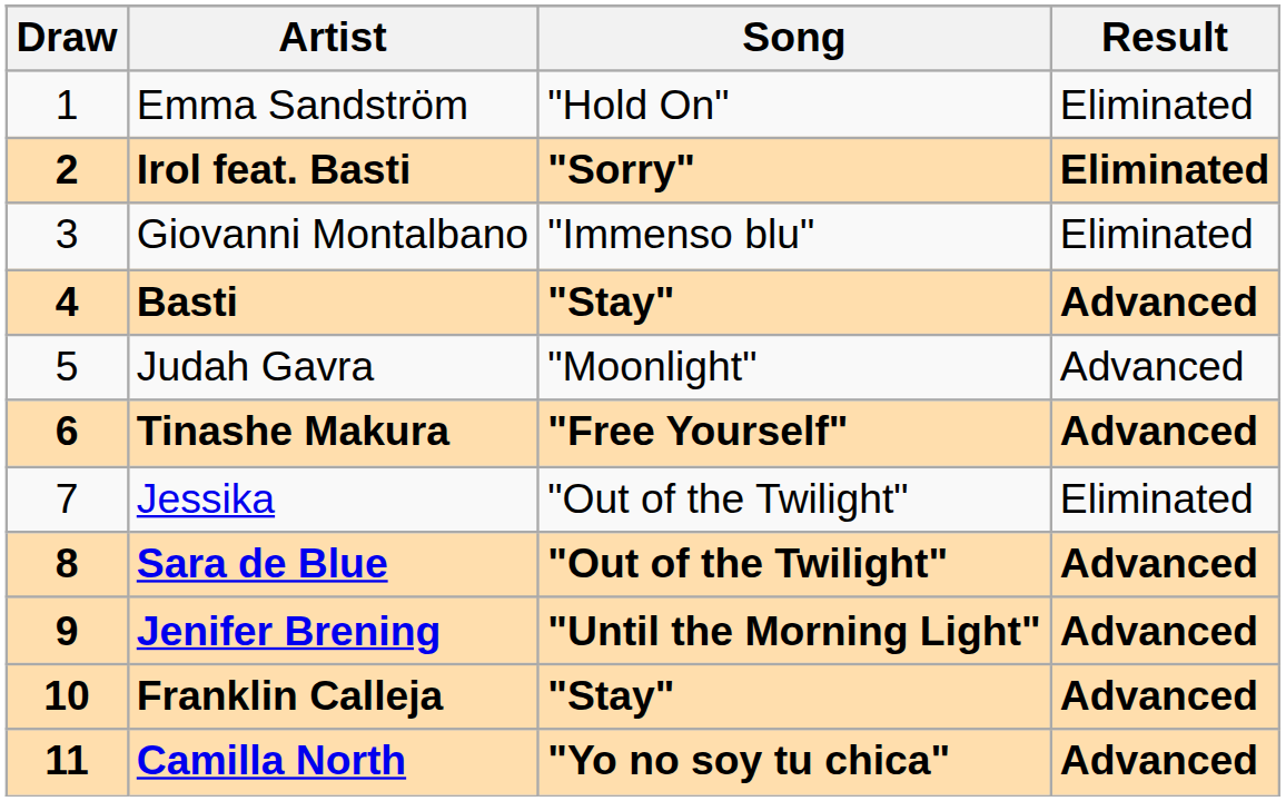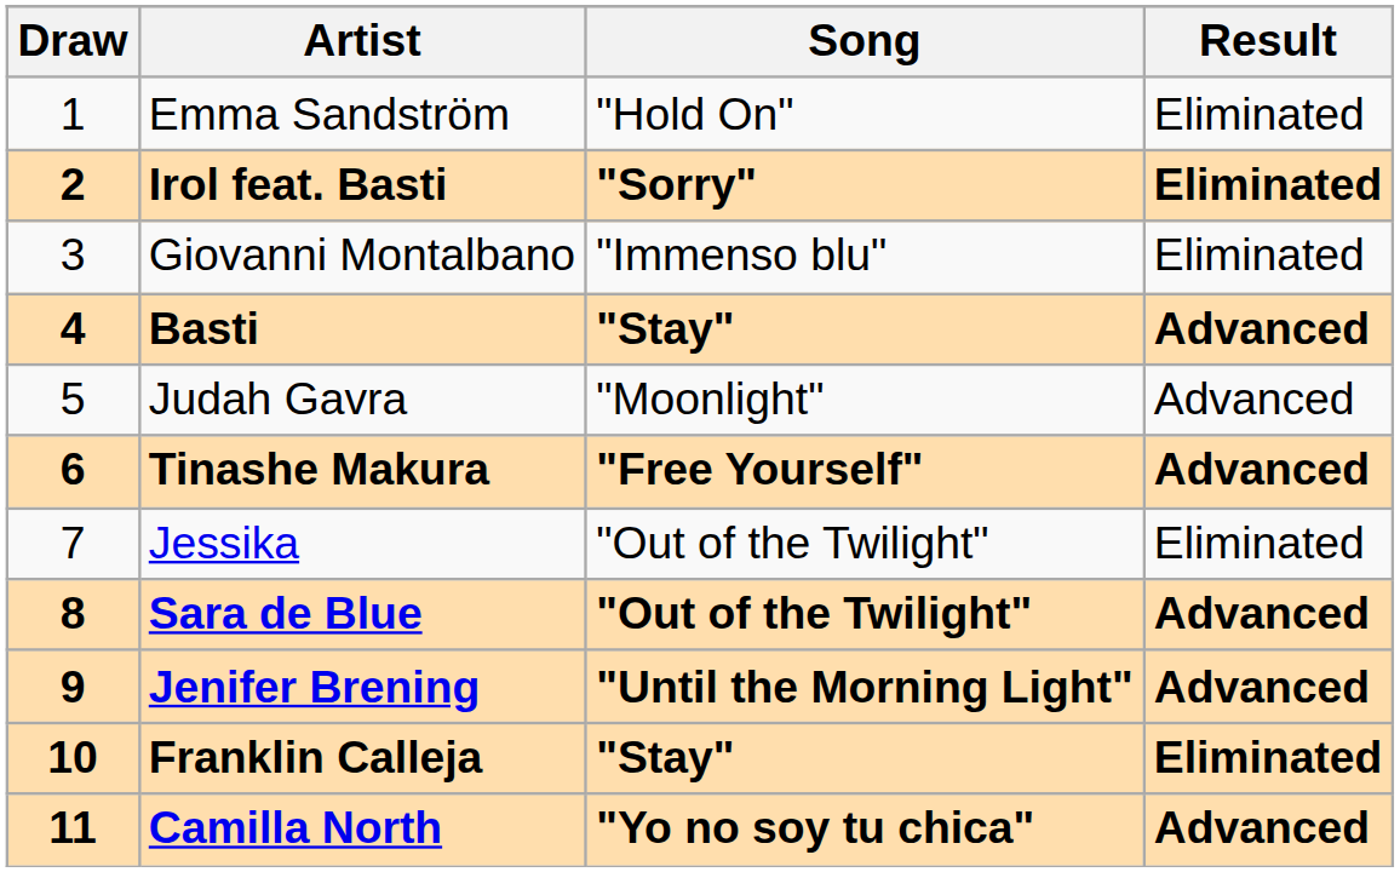Franklin Calleja | Result: Advanced -> Eliminated
